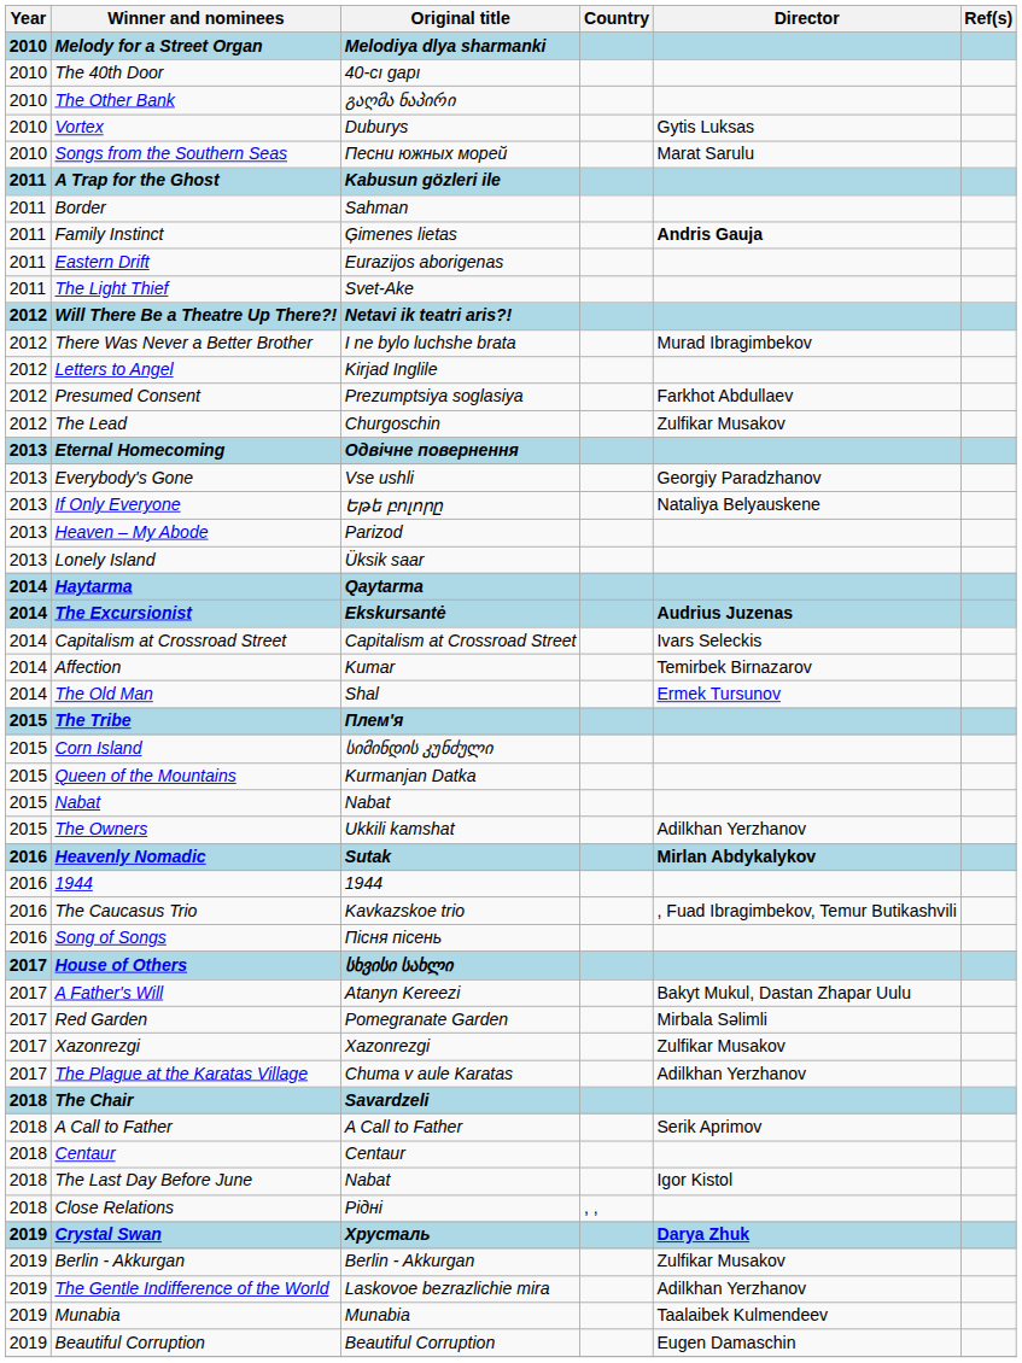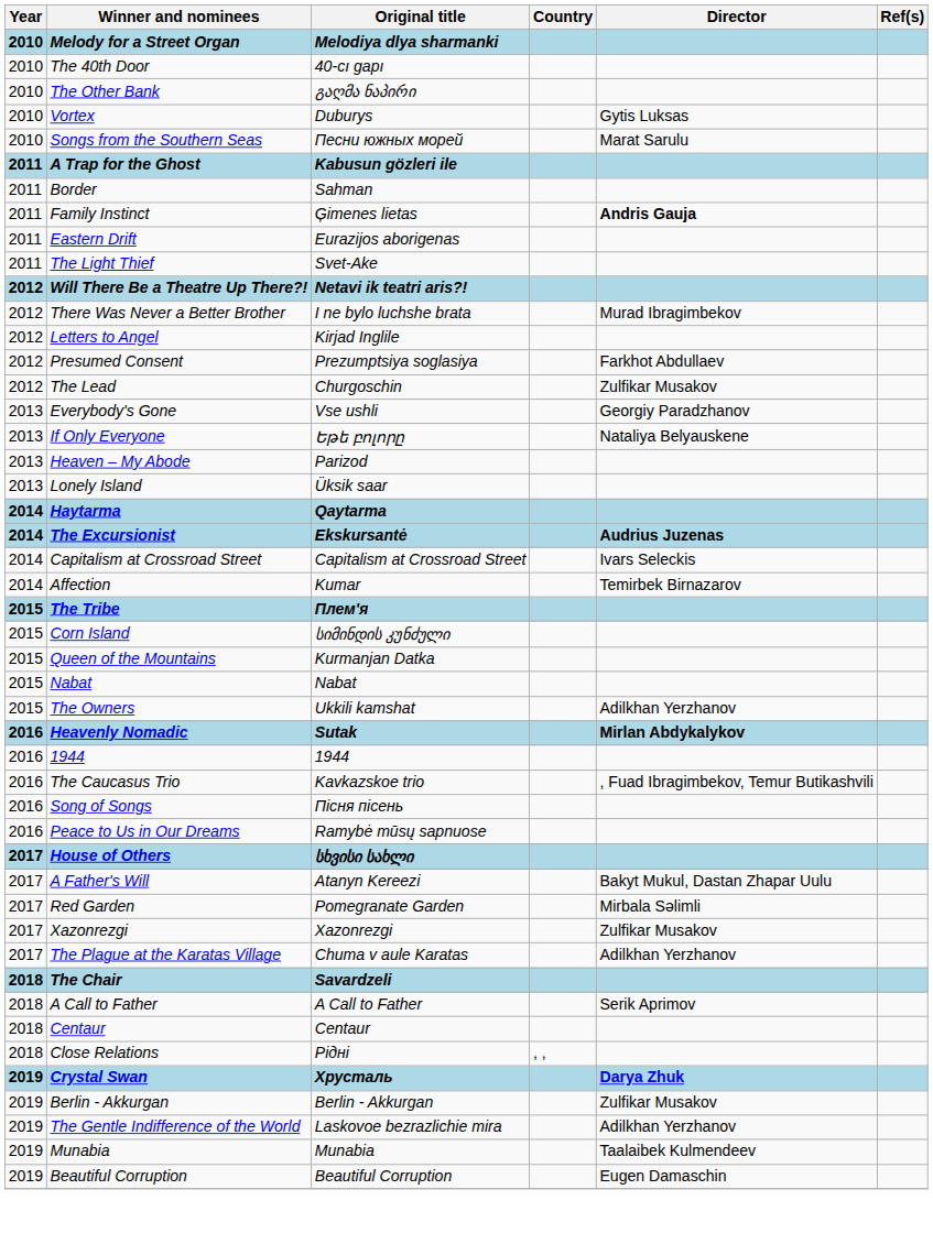- row: 2013 | Eternal Homecoming | Одвiчне повернення
- row: 2014 | The Old Man | Shal | Ermek Tursunov
+ row: 2016 | Peace to Us in Our Dreams | Ramybė mūsų sapnuose
- row: 2018 | The Last Day Before June | Nabat | Igor Kistol
